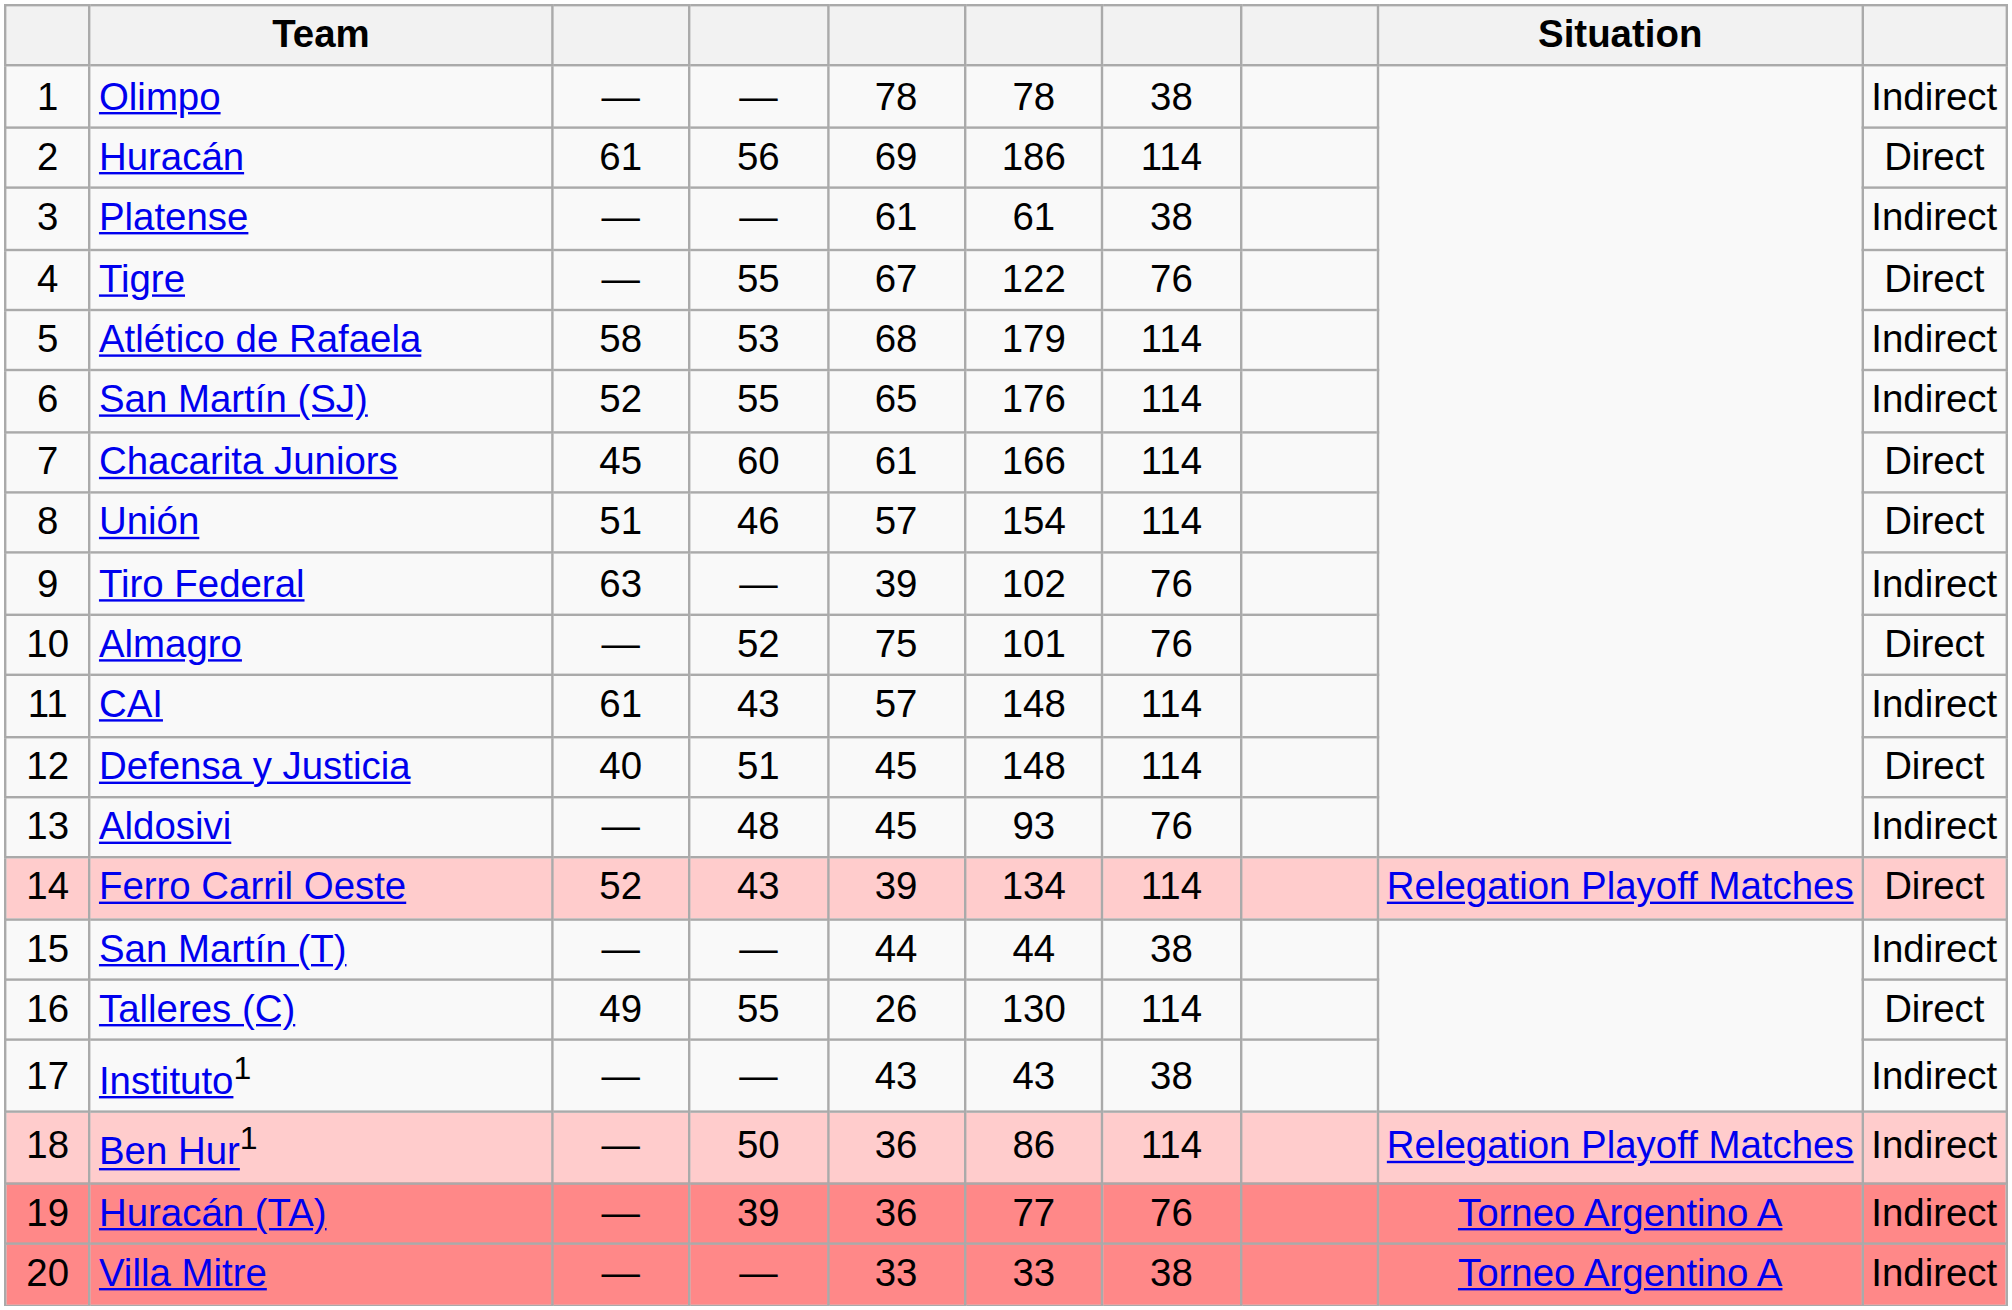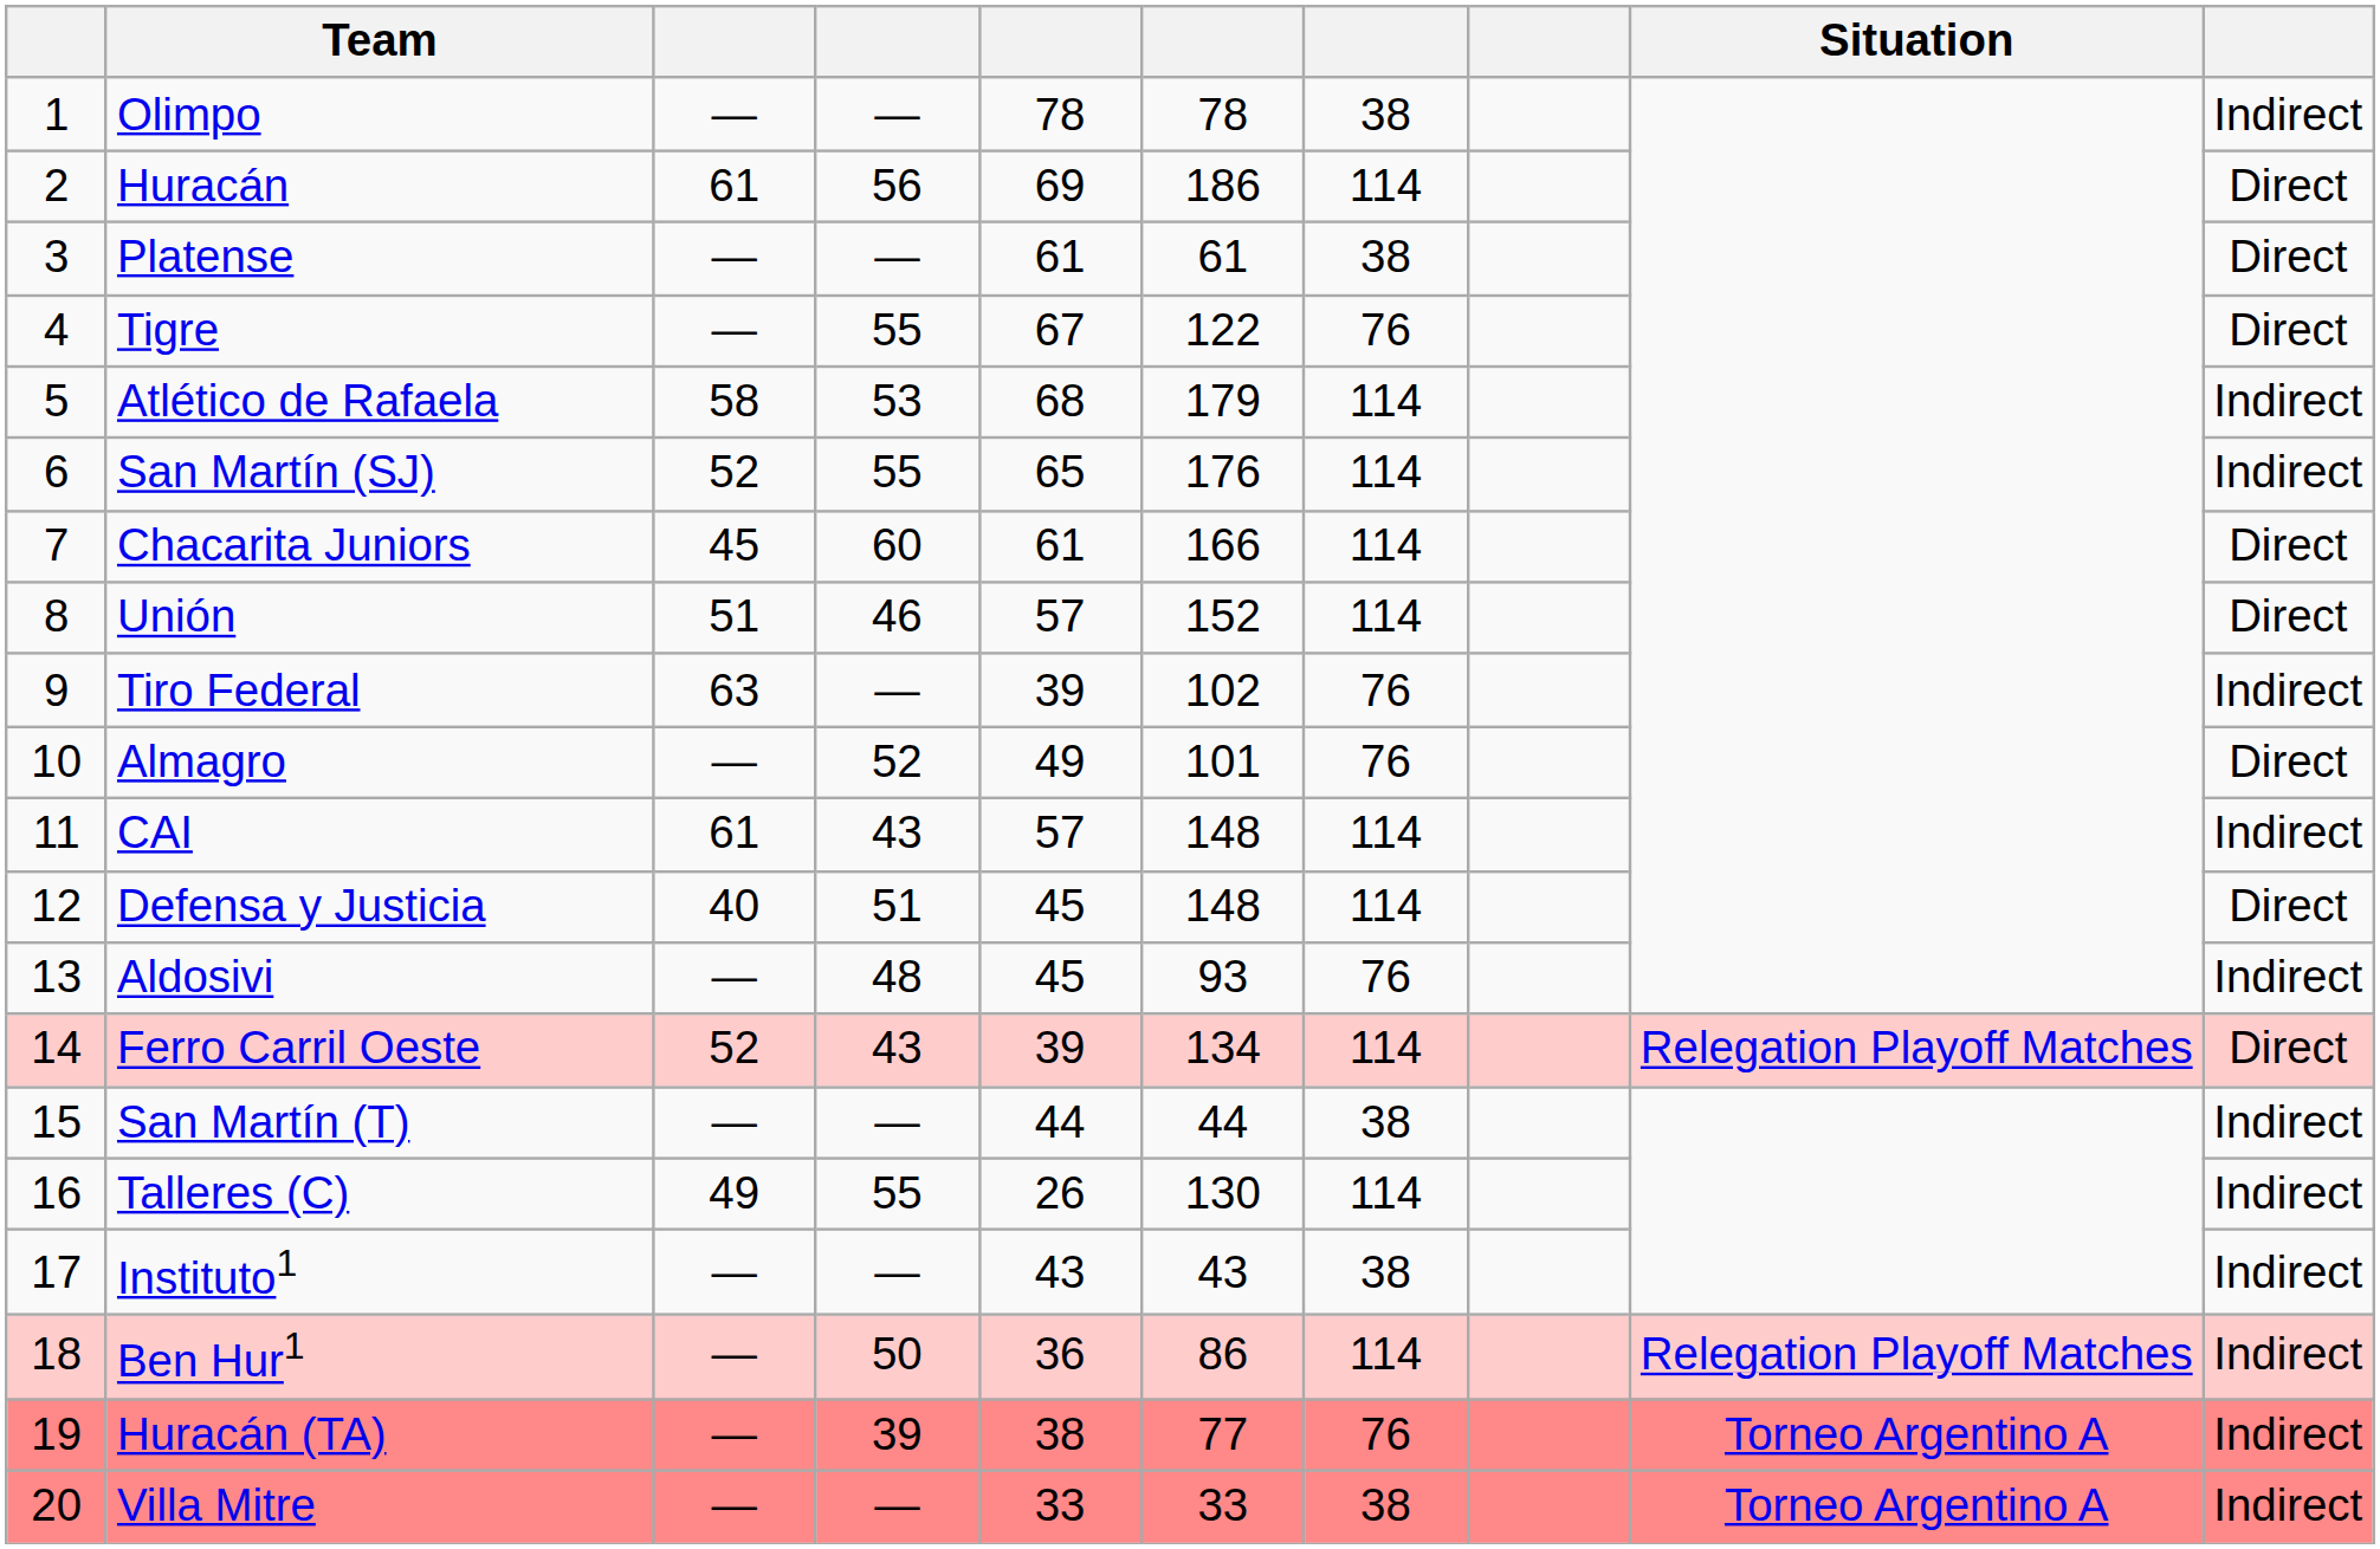Platense | column 10: Indirect -> Direct
Unión | column 6: 154 -> 152
Almagro | column 5: 75 -> 49
Talleres (C) | column 10: Direct -> Indirect
Huracán (TA) | column 5: 36 -> 38
